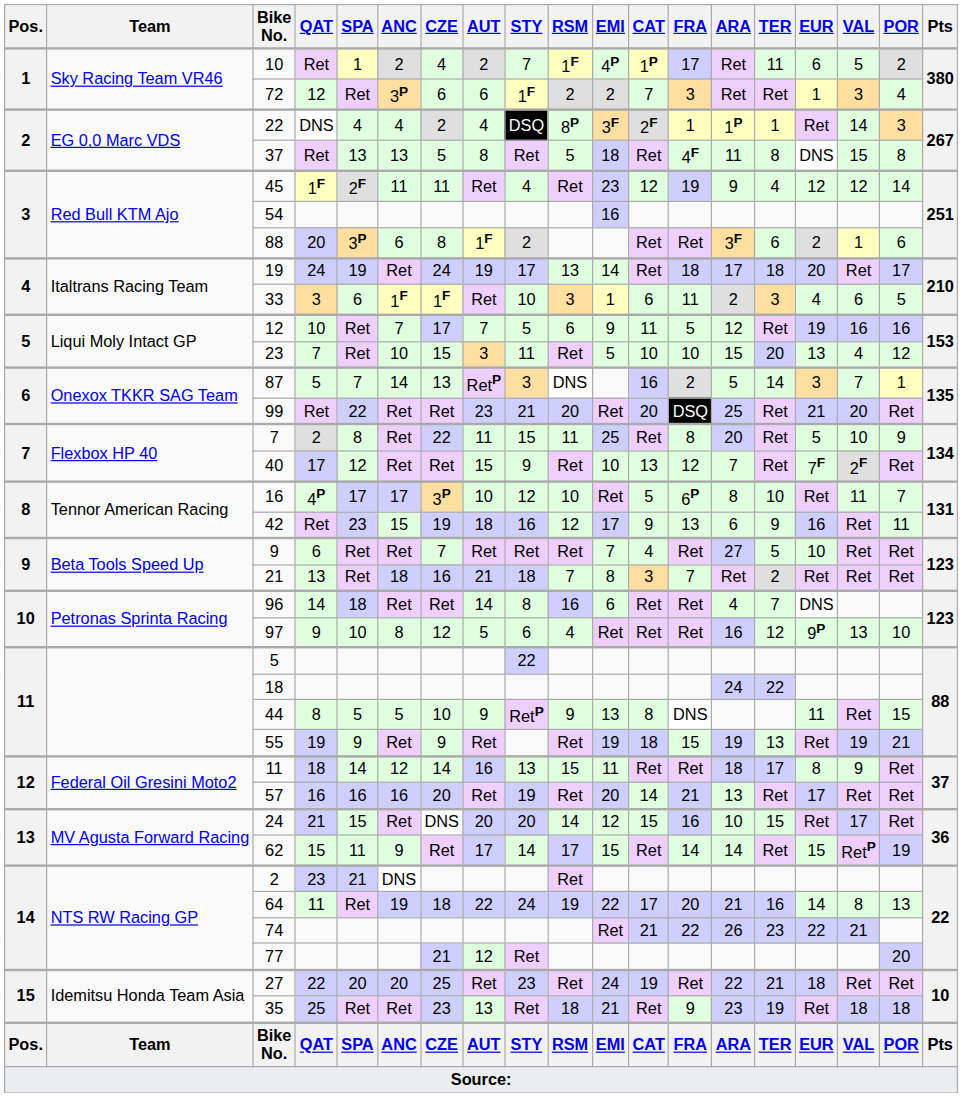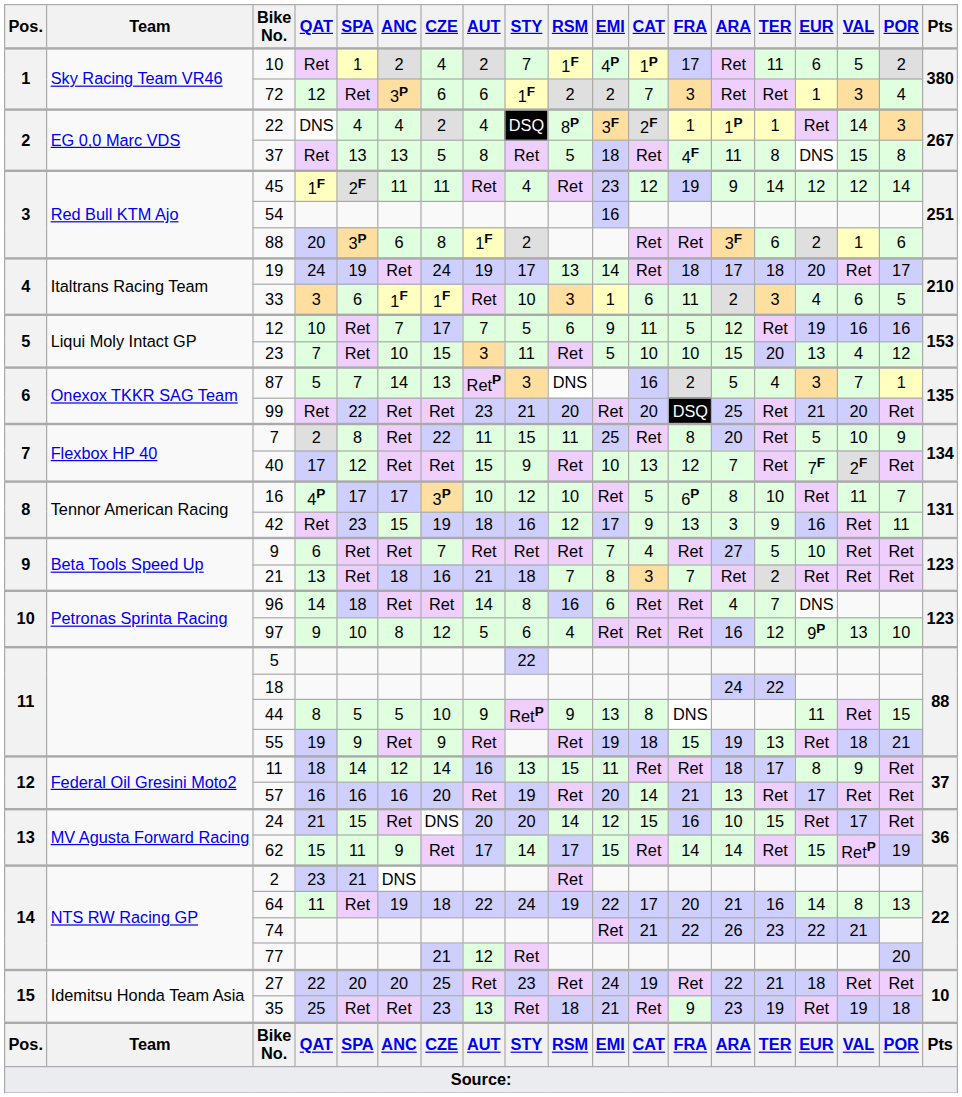45 | TER: 4 -> 14
87 | TER: 14 -> 4
42 | ARA: 6 -> 3
55 | VAL: 19 -> 18
35 | VAL: 18 -> 19
